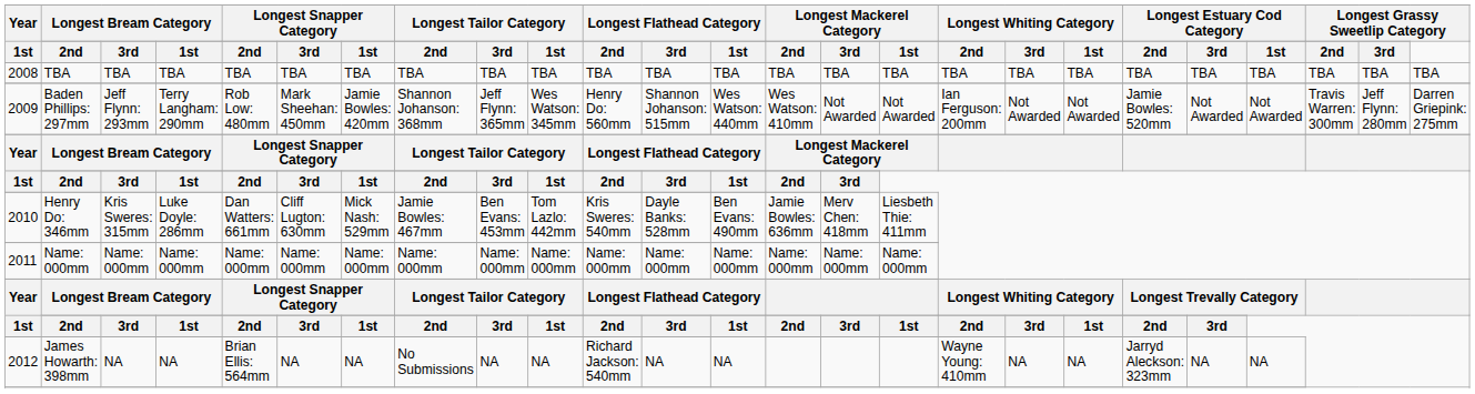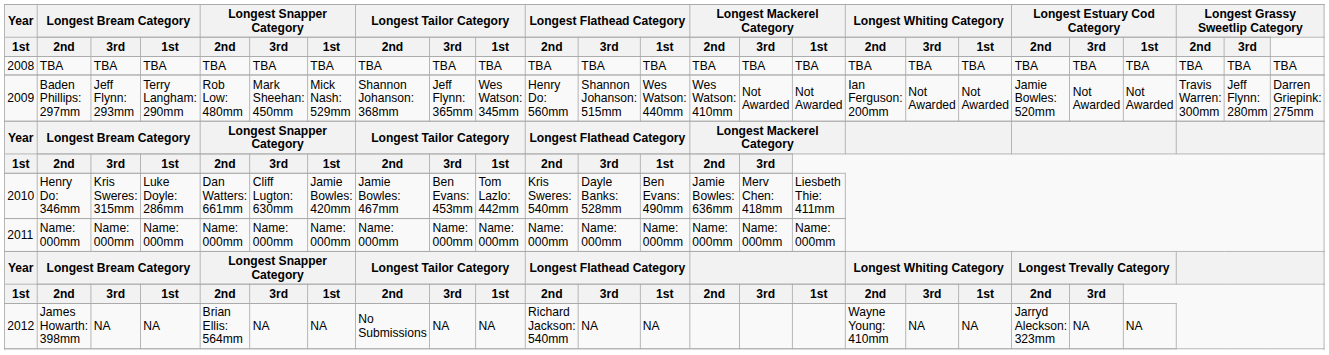Baden Phillips: 297mm | column 7: Jamie Bowles: 420mm -> Mick Nash: 529mm
Henry Do: 346mm | column 7: Mick Nash: 529mm -> Jamie Bowles: 420mm
